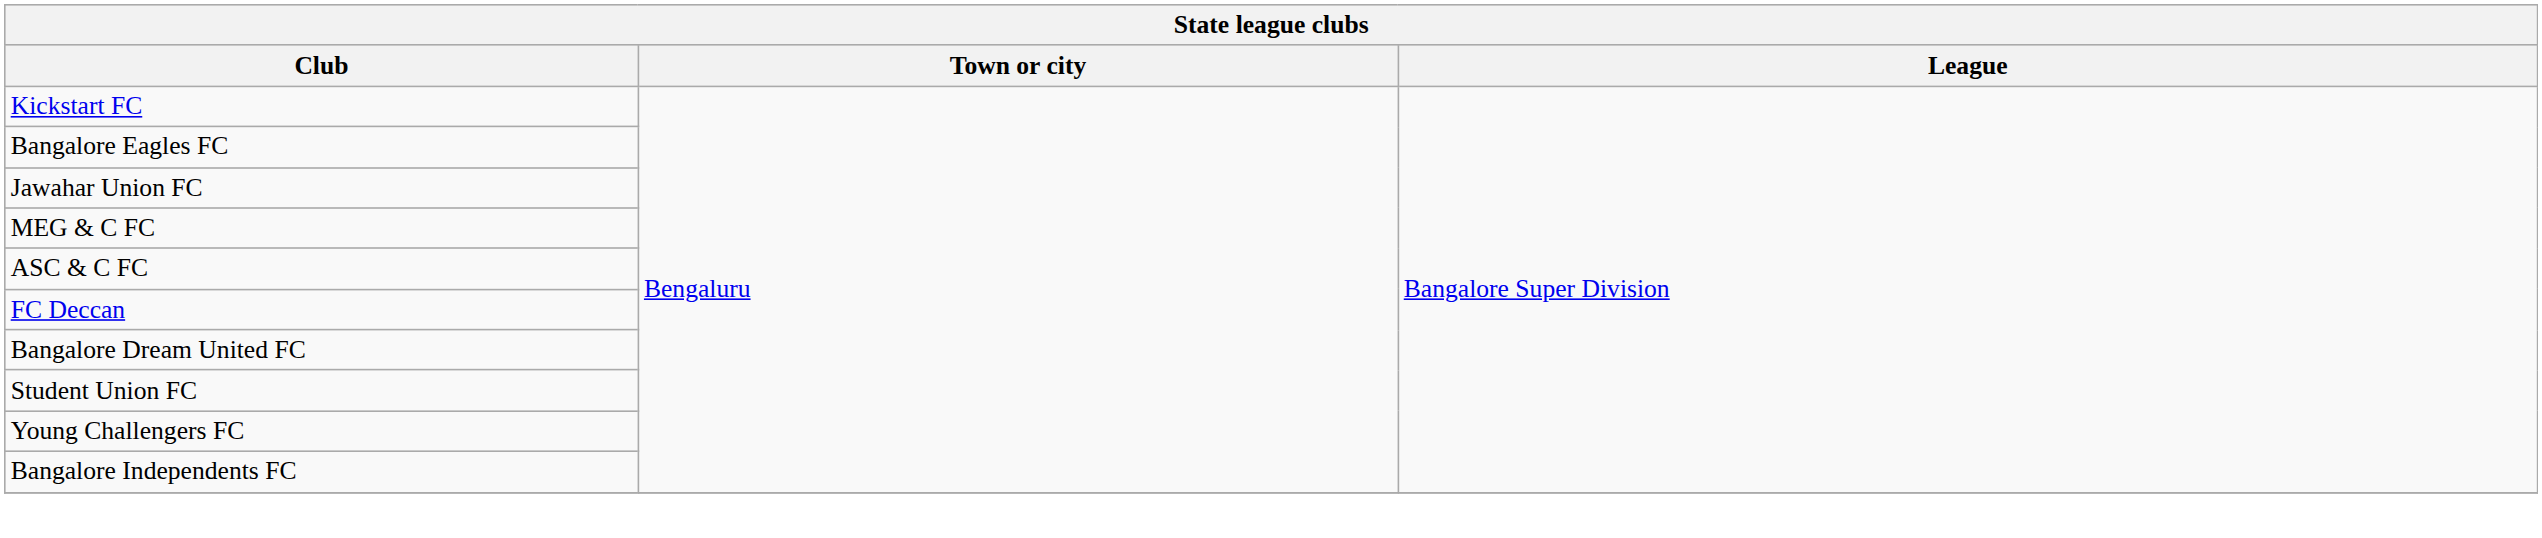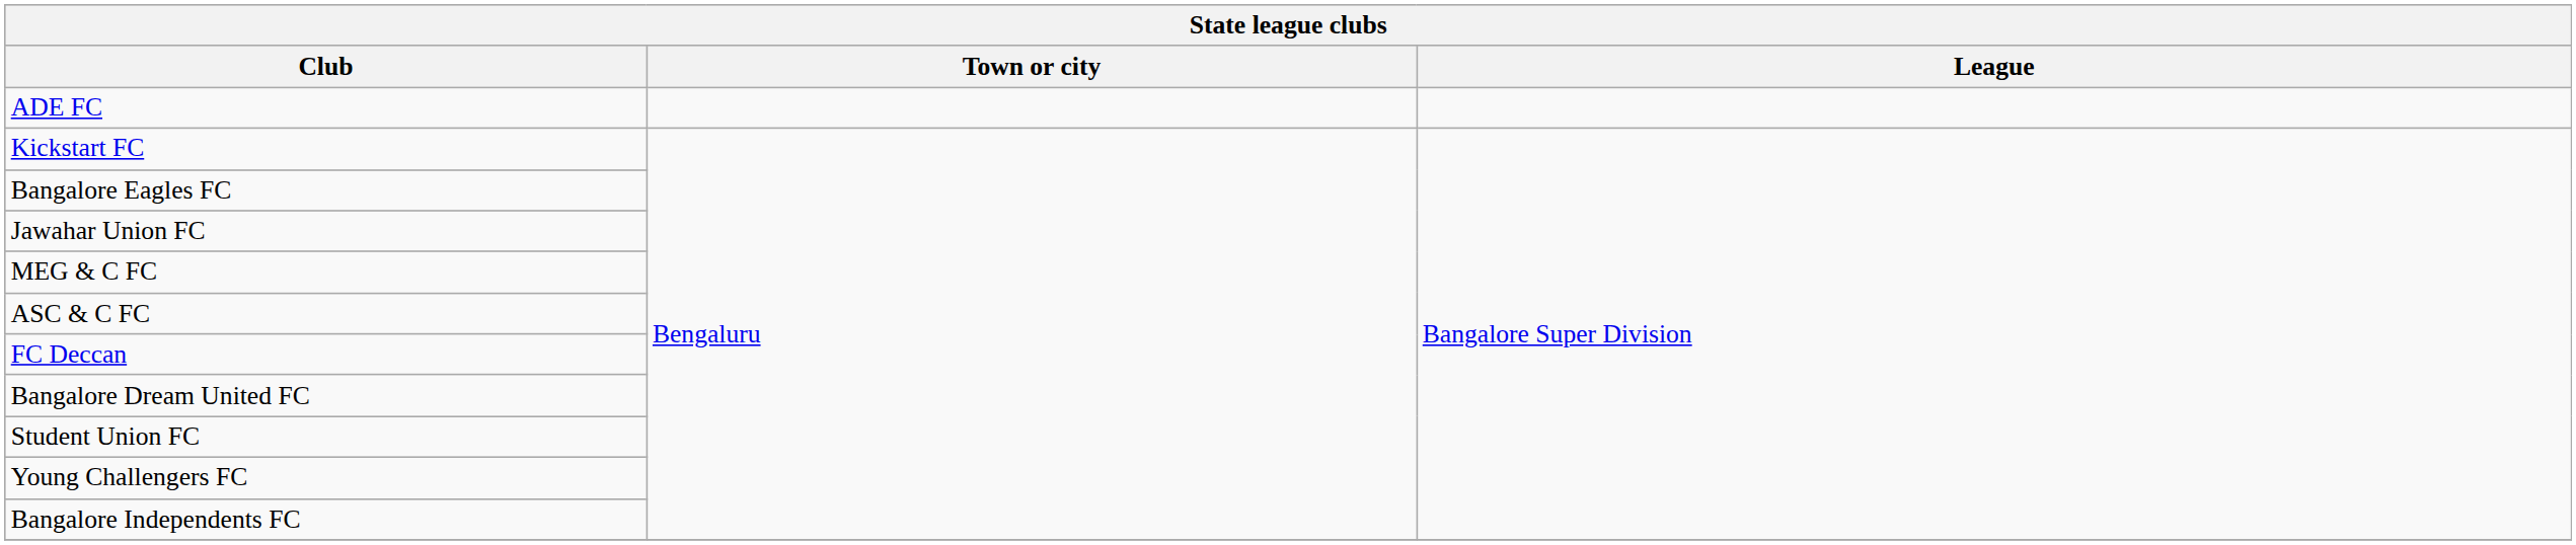+ row: ADE FC
